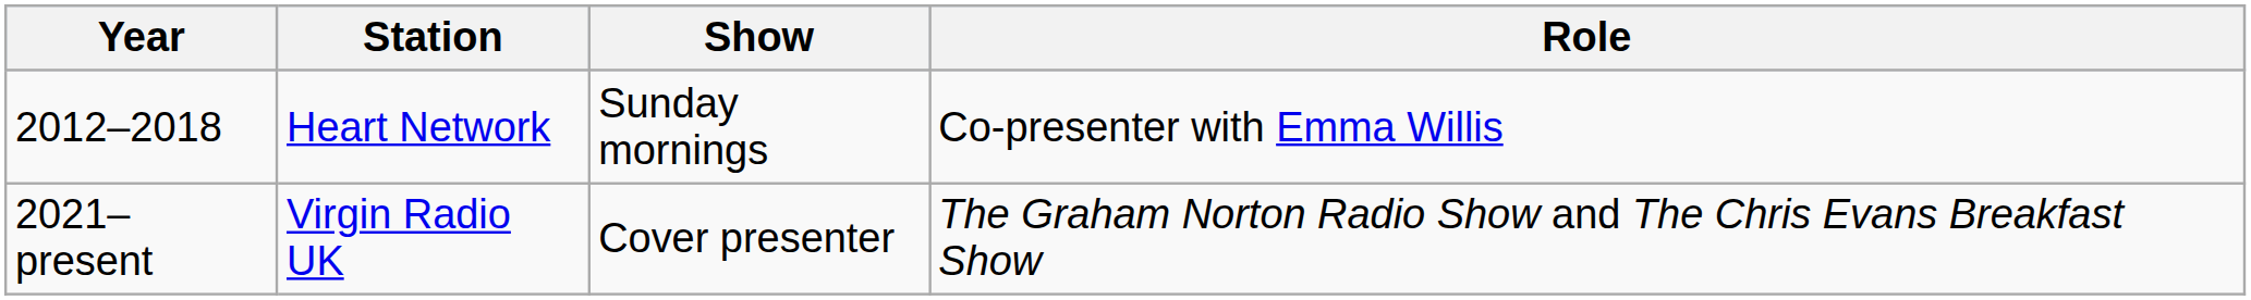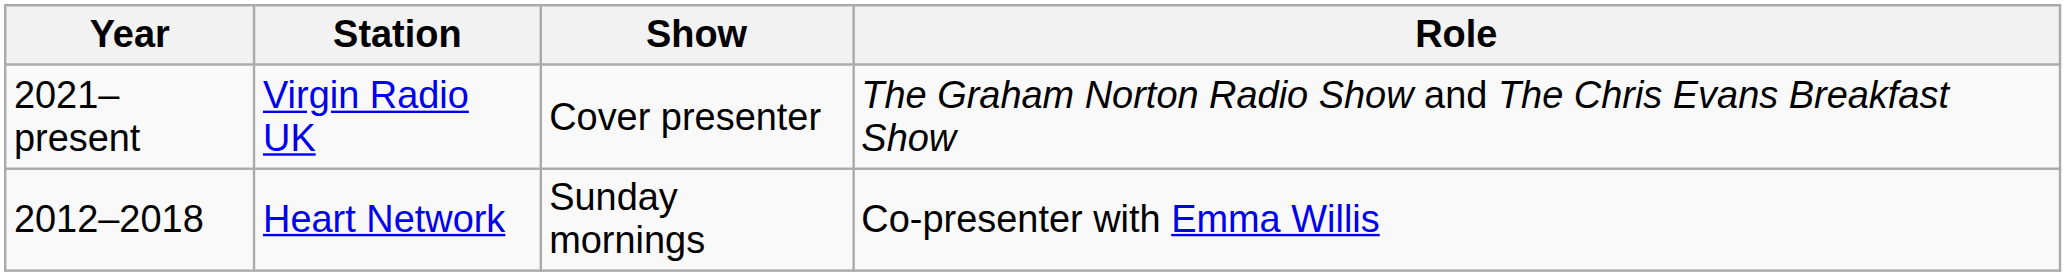rows swapped: 2012–2018 <-> 2021–present
